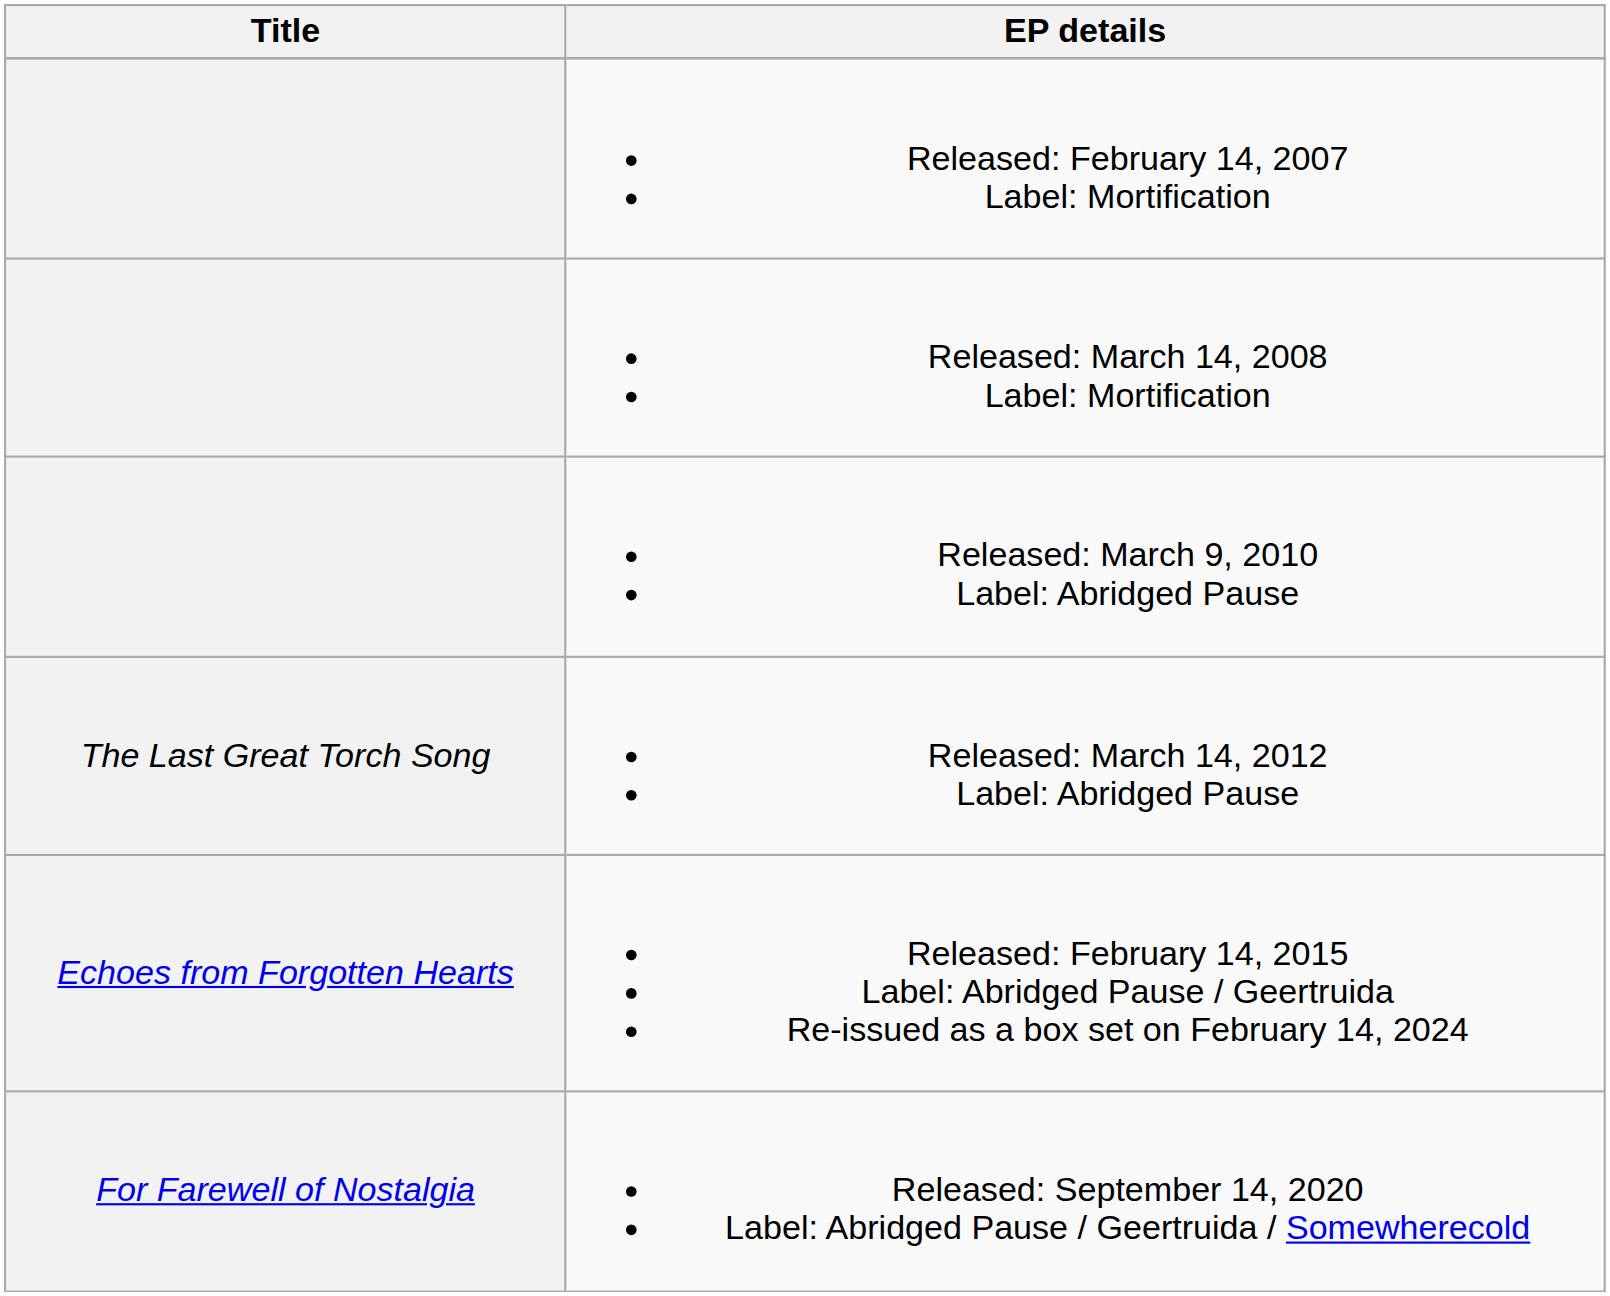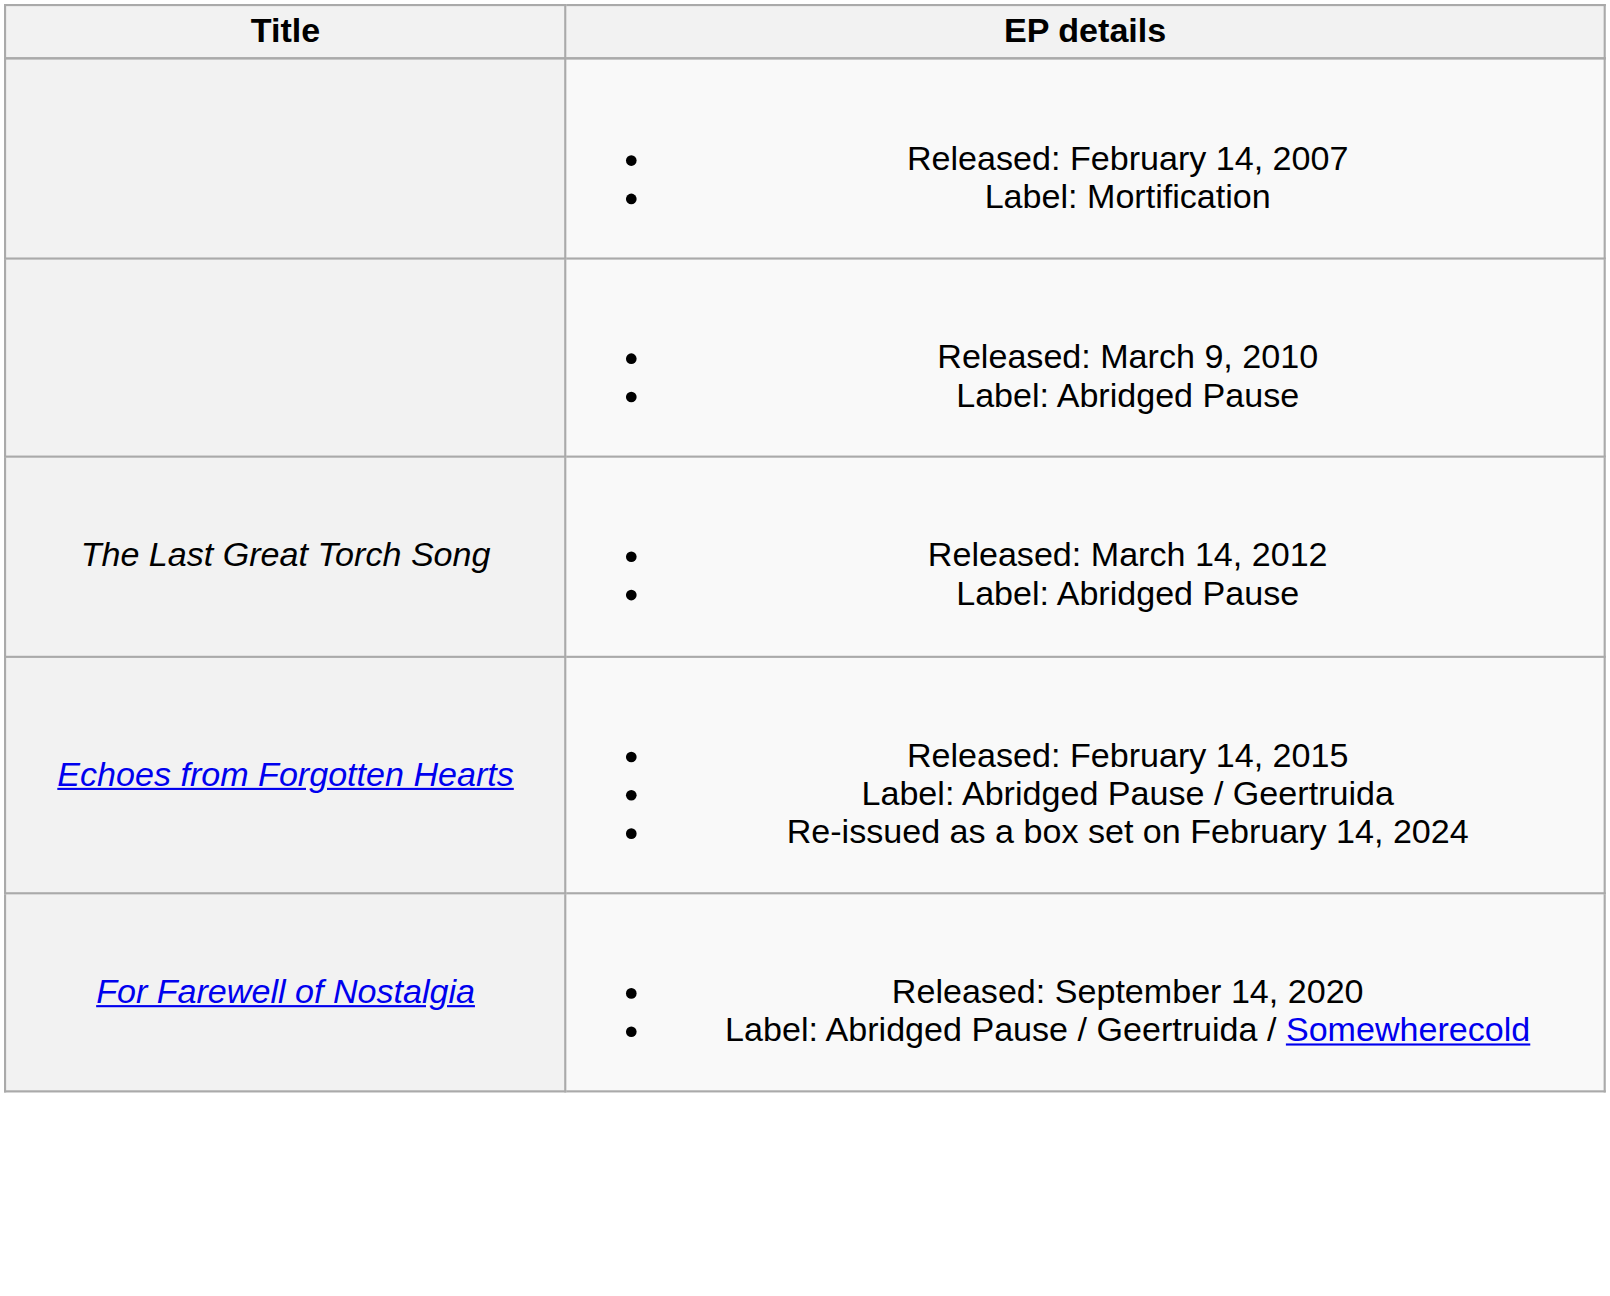- row: Released: March 14, 2008 Label: Mortification
